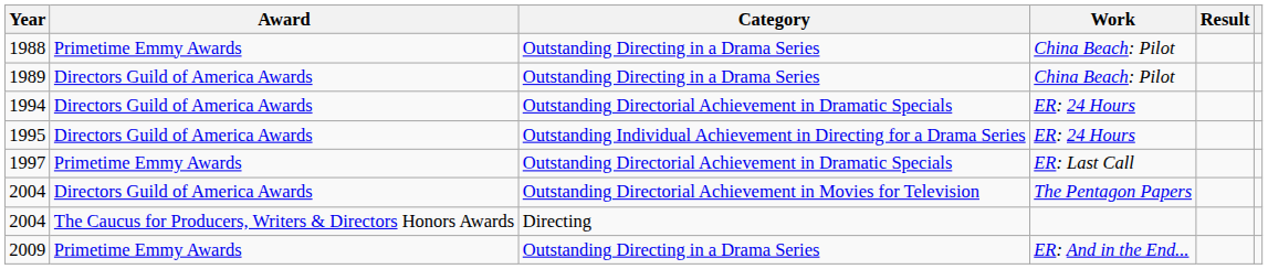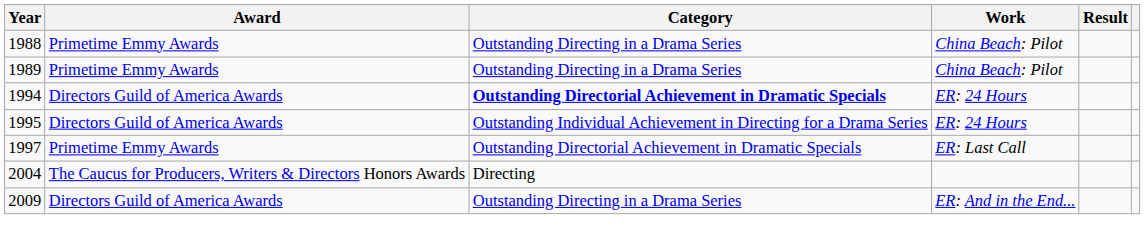1989 | Award: Directors Guild of America Awards -> Primetime Emmy Awards
1994 | Category: normal -> bold
- row: 2004 | Directors Guild of America Awards | Outstanding Directorial Achievement in Movies for Television | The Pentagon Papers
2009 | Award: Primetime Emmy Awards -> Directors Guild of America Awards
